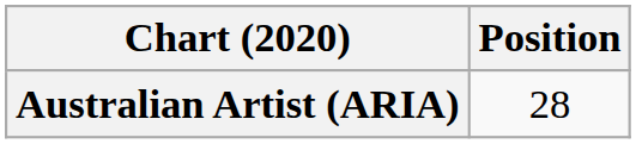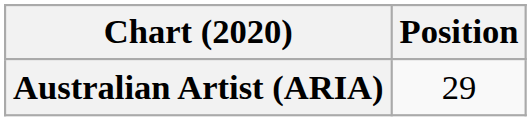Australian Artist (ARIA) | Position: 28 -> 29
